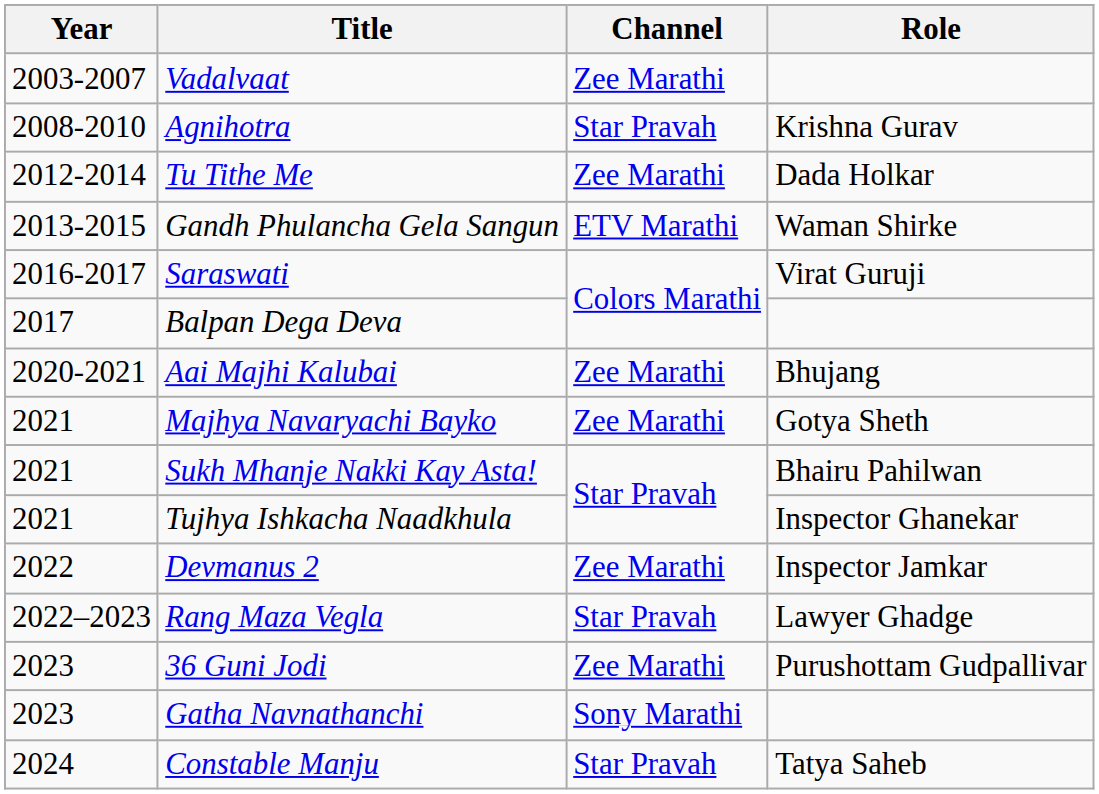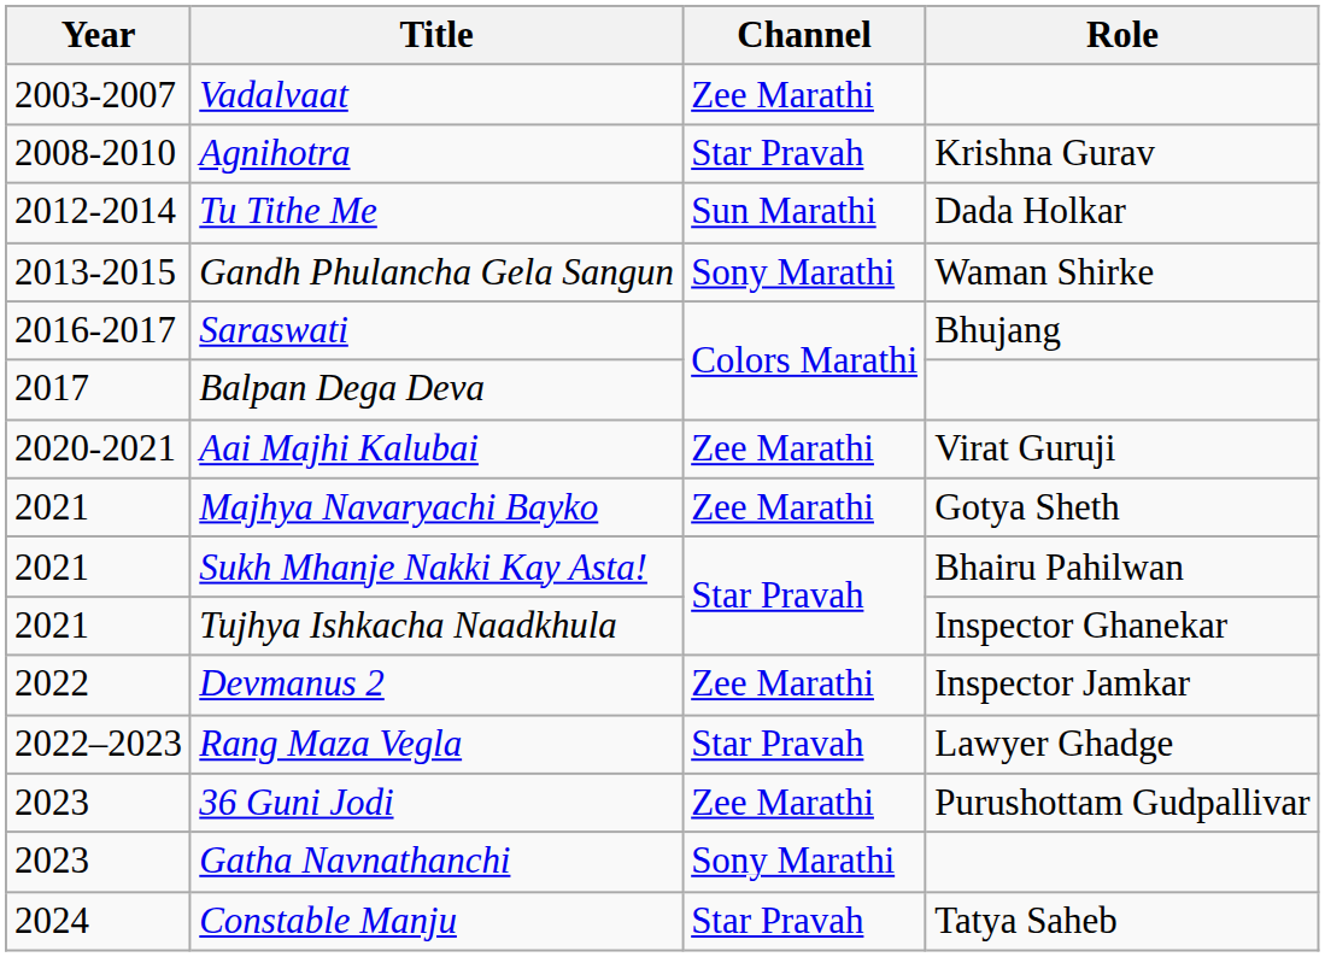Tu Tithe Me | Channel: Zee Marathi -> Sun Marathi
Gandh Phulancha Gela Sangun | Channel: ETV Marathi -> Sony Marathi
Saraswati | Role: Virat Guruji -> Bhujang
Aai Majhi Kalubai | Role: Bhujang -> Virat Guruji
